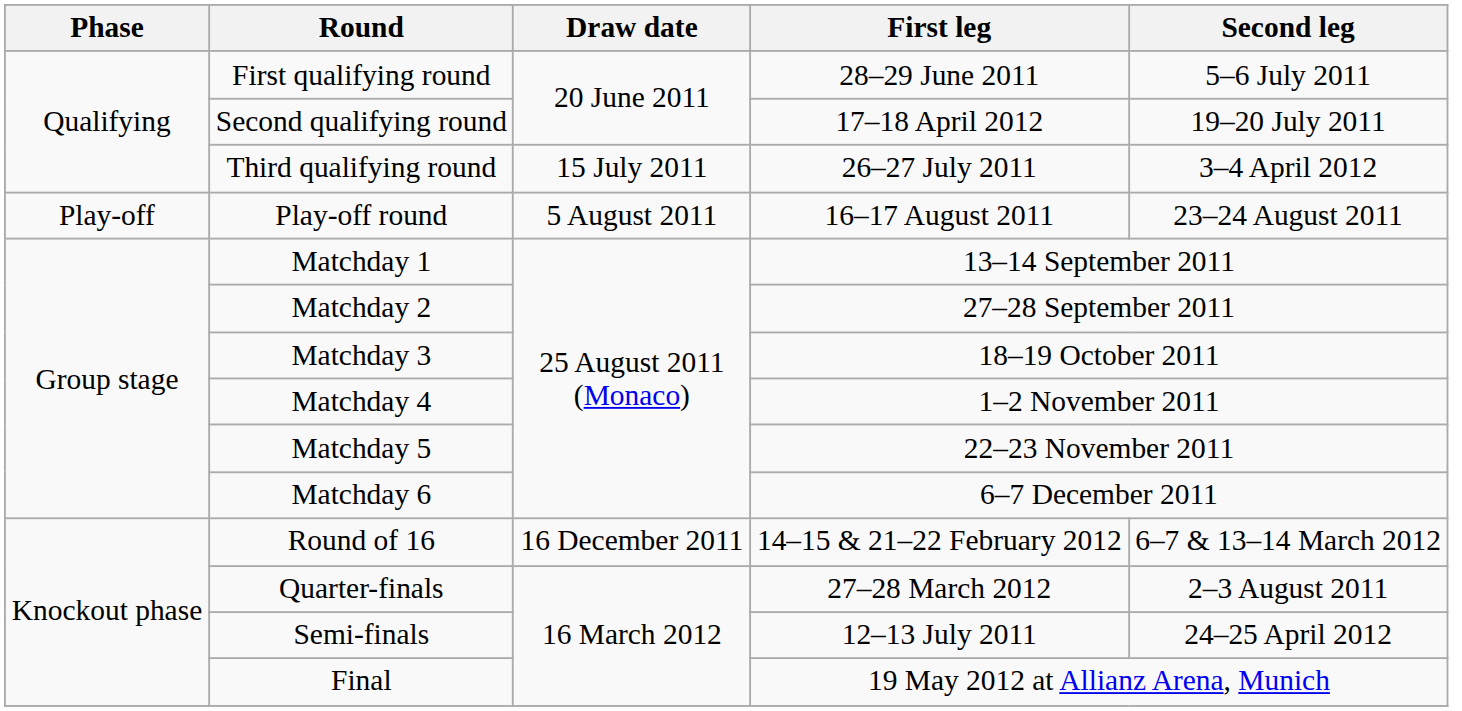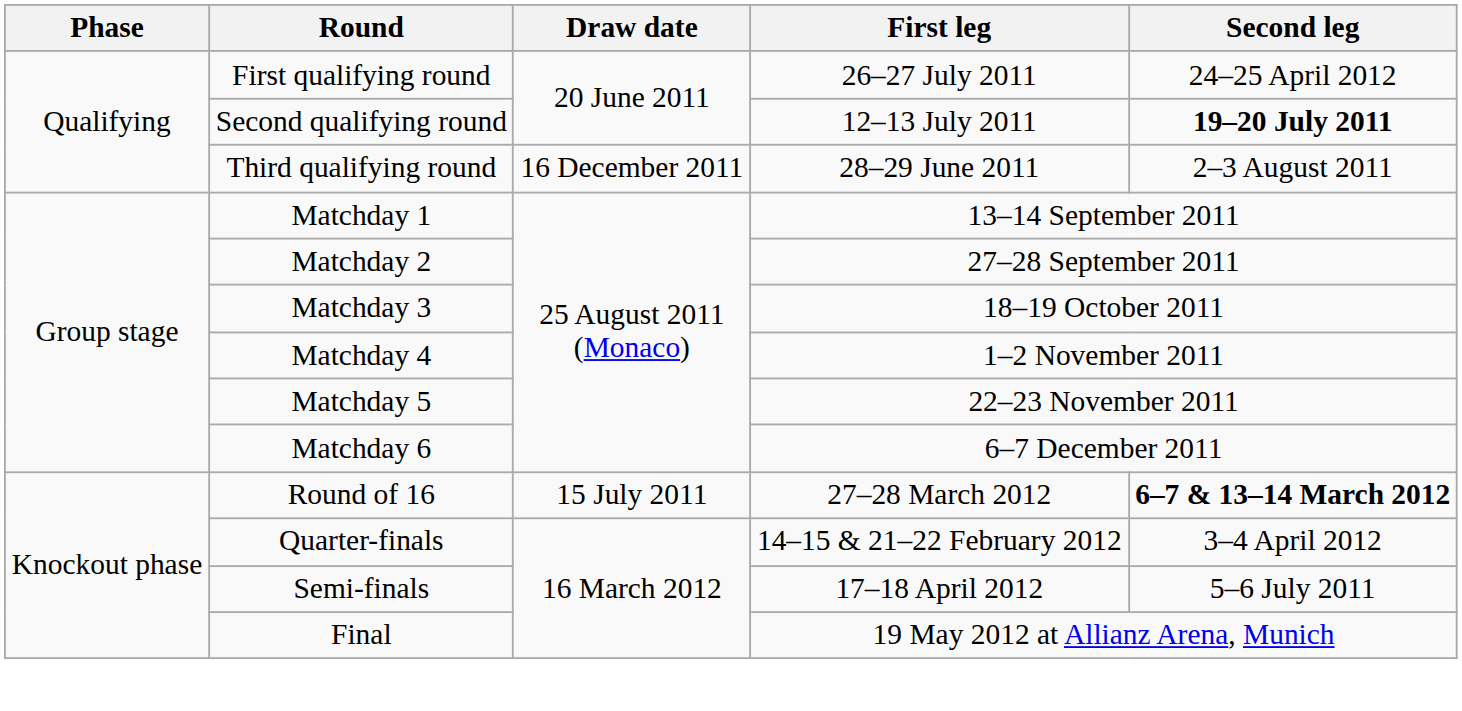First qualifying round | First leg: 28–29 June 2011 -> 26–27 July 2011
First qualifying round | Second leg: 5–6 July 2011 -> 24–25 April 2012
Second qualifying round | First leg: 17–18 April 2012 -> 12–13 July 2011
Second qualifying round | Second leg: normal -> bold
Third qualifying round | Draw date: 15 July 2011 -> 16 December 2011
Third qualifying round | First leg: 26–27 July 2011 -> 28–29 June 2011
Third qualifying round | Second leg: 3–4 April 2012 -> 2–3 August 2011
- row: Play-off | Play-off round | 5 August 2011 | 16–17 August 2011 | 23–24 August 2011
Round of 16 | Draw date: 16 December 2011 -> 15 July 2011
Round of 16 | First leg: 14–15 & 21–22 February 2012 -> 27–28 March 2012
Round of 16 | Second leg: normal -> bold
Quarter-finals | First leg: 27–28 March 2012 -> 14–15 & 21–22 February 2012
Quarter-finals | Second leg: 2–3 August 2011 -> 3–4 April 2012
Semi-finals | First leg: 12–13 July 2011 -> 17–18 April 2012
Semi-finals | Second leg: 24–25 April 2012 -> 5–6 July 2011
